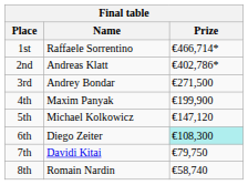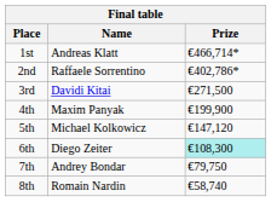1st | Name: Raffaele Sorrentino -> Andreas Klatt
2nd | Name: Andreas Klatt -> Raffaele Sorrentino
3rd | Name: Andrey Bondar -> Davidi Kitai
7th | Name: Davidi Kitai -> Andrey Bondar
